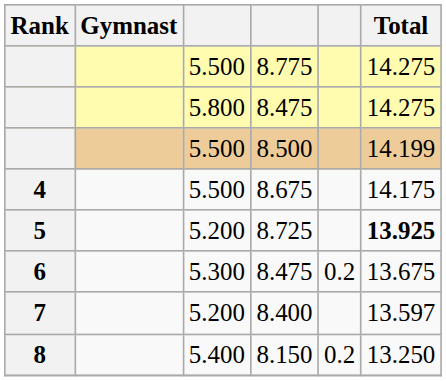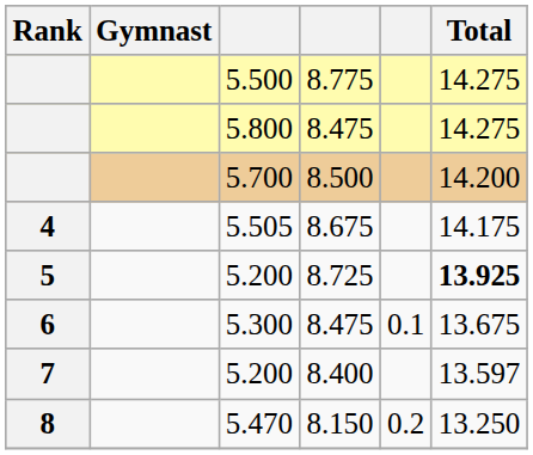8.500 | column 3: 5.500 -> 5.700
8.500 | Total: 14.199 -> 14.200
8.675 | column 3: 5.500 -> 5.505
6 / 8.475 | column 5: 0.2 -> 0.1
8.150 | column 3: 5.400 -> 5.470
